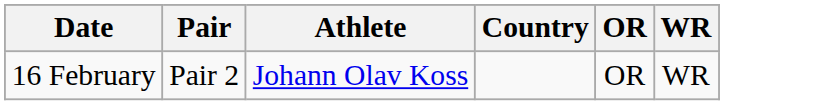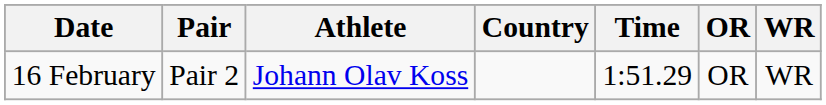+ column: Time | 1:51.29
